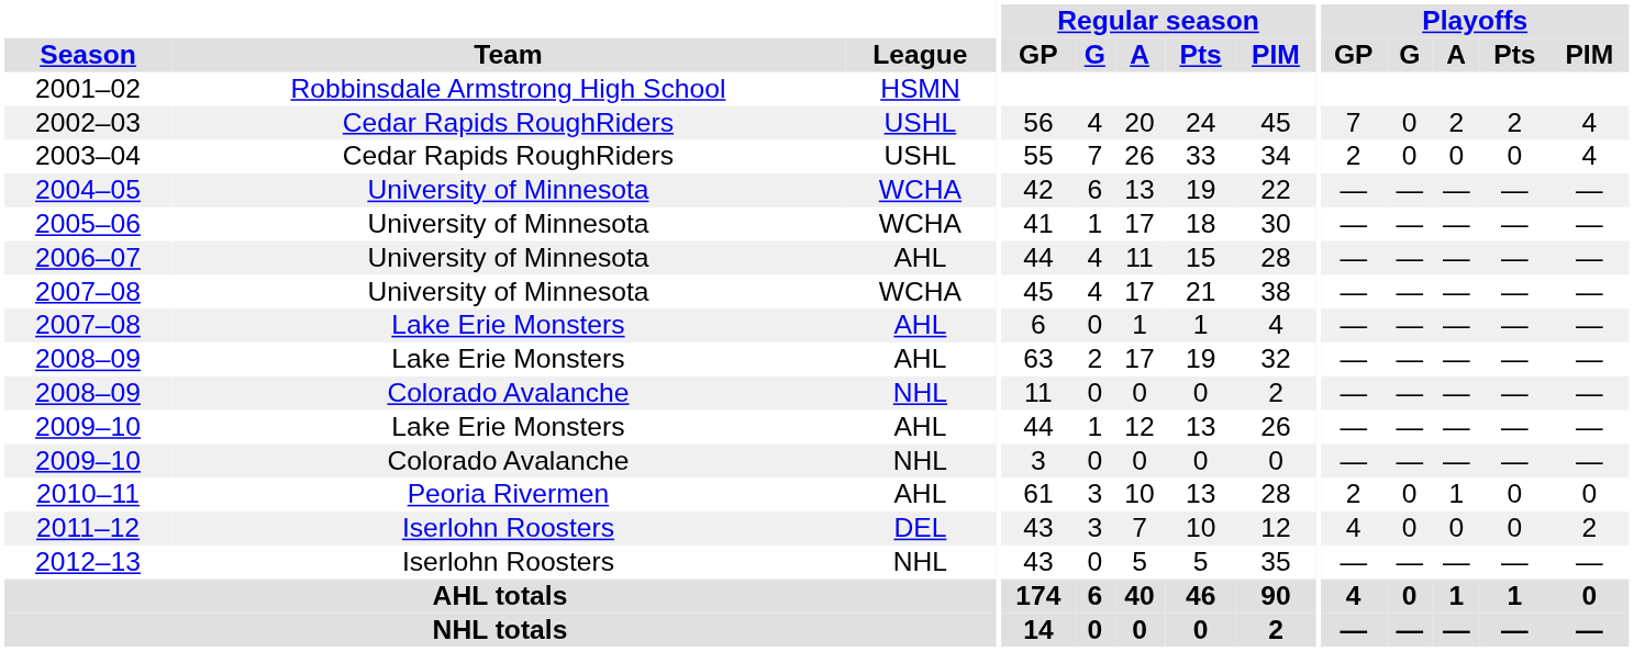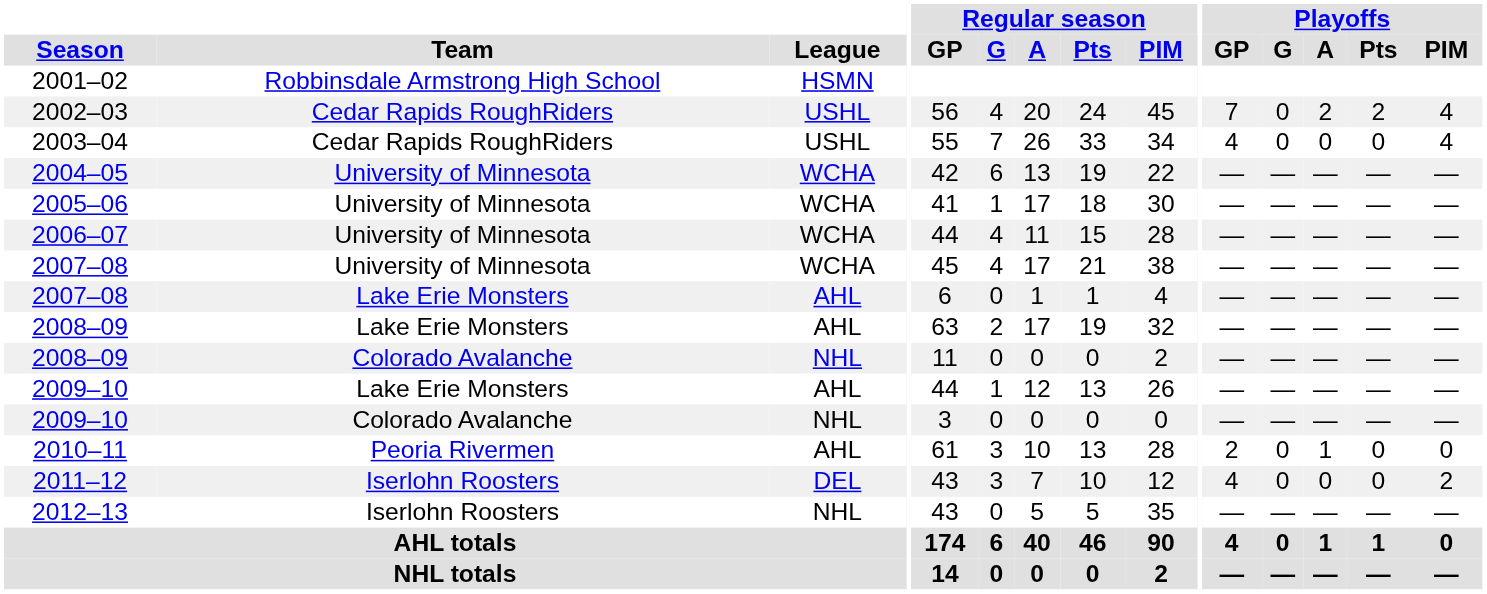2003–04 | Playoffs / GP: 2 -> 4
2006–07 | League: AHL -> WCHA
